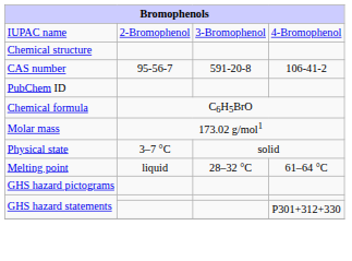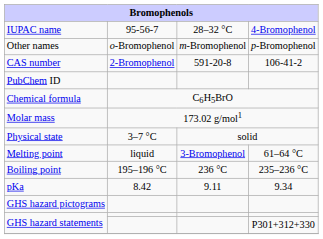IUPAC name | column 2: 2-Bromophenol -> 95-56-7
IUPAC name | column 3: 3-Bromophenol -> 28–32 °C
+ row: Other names | o-Bromophenol | m-Bromophenol | p-Bromophenol
- row: Chemical structure
CAS number | column 2: 95-56-7 -> 2-Bromophenol
Melting point | column 3: 28–32 °C -> 3-Bromophenol
+ row: Boiling point | 195–196 °C | 236 °C | 235–236 °C
+ row: pKa | 8.42 | 9.11 | 9.34
